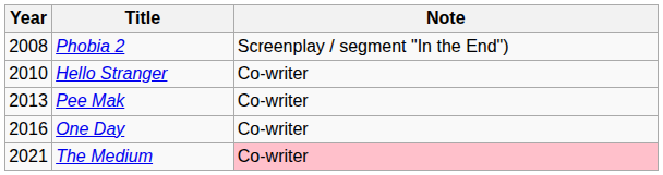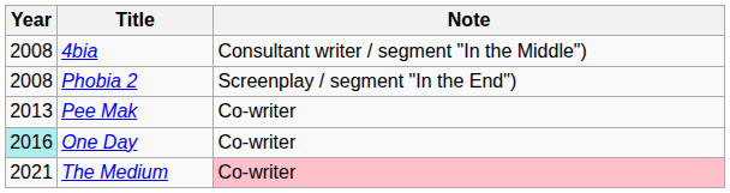+ row: 2008 | 4bia | Consultant writer / segment "In the Middle")
- row: 2010 | Hello Stranger | Co-writer
One Day | Year: no background -> paleturquoise background
